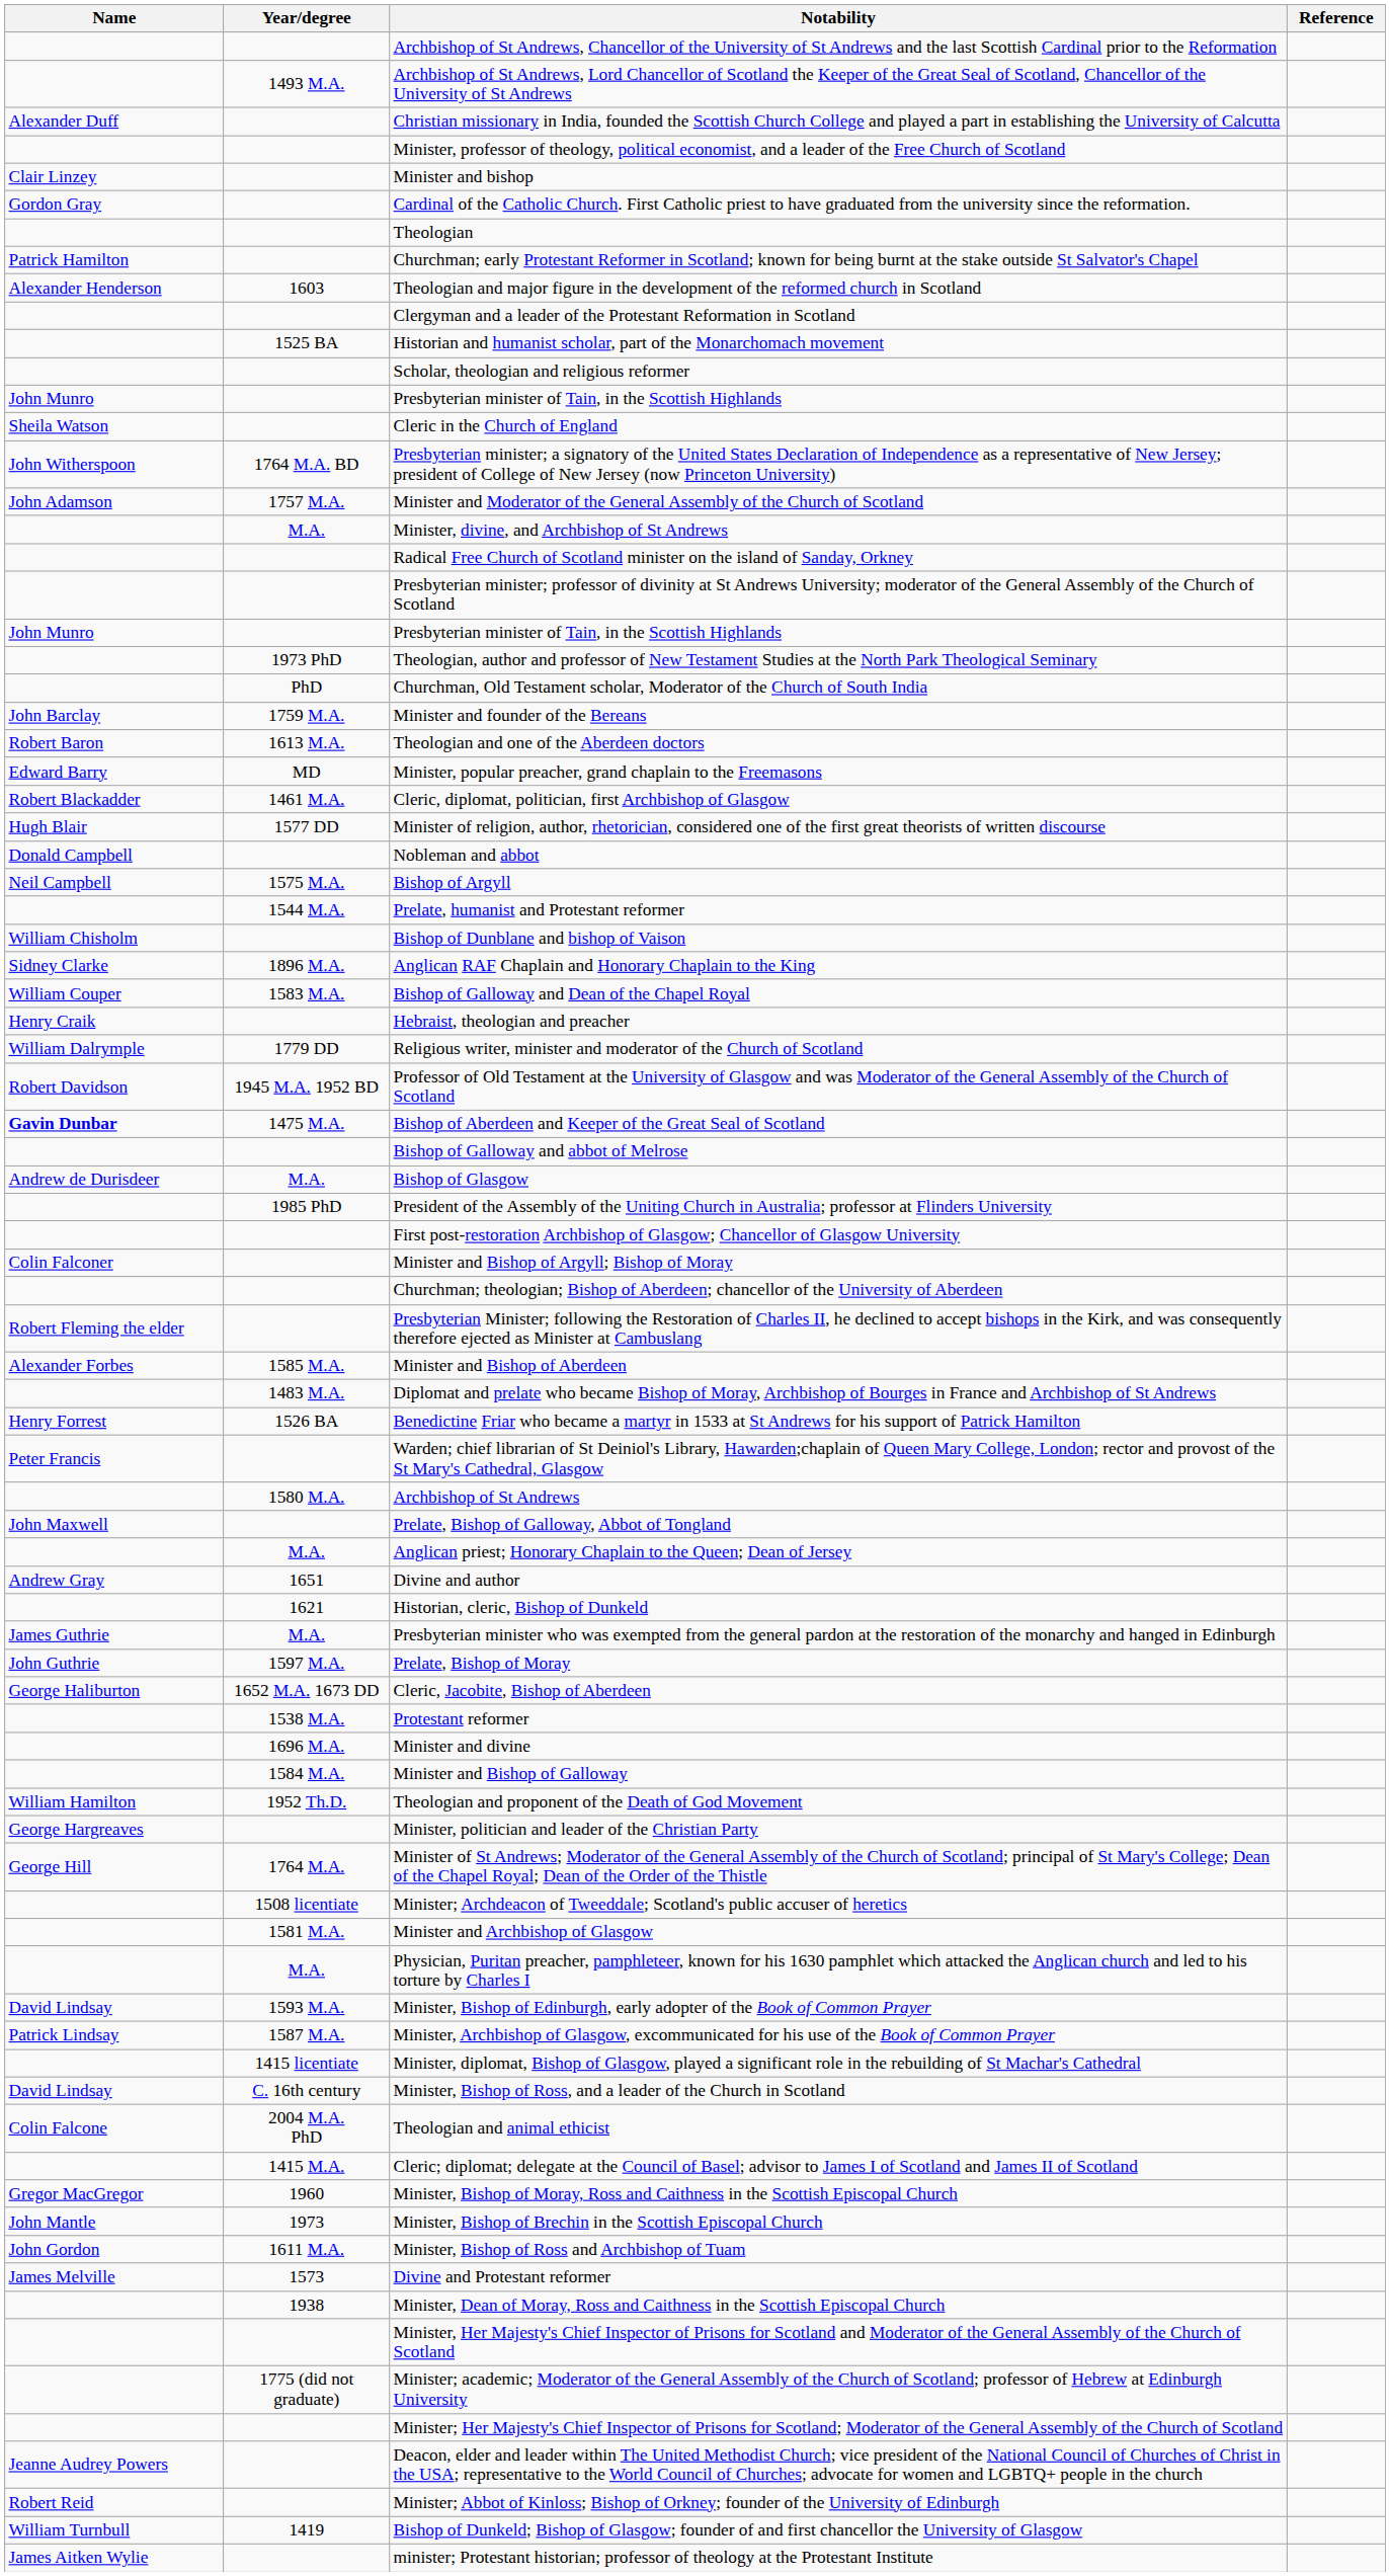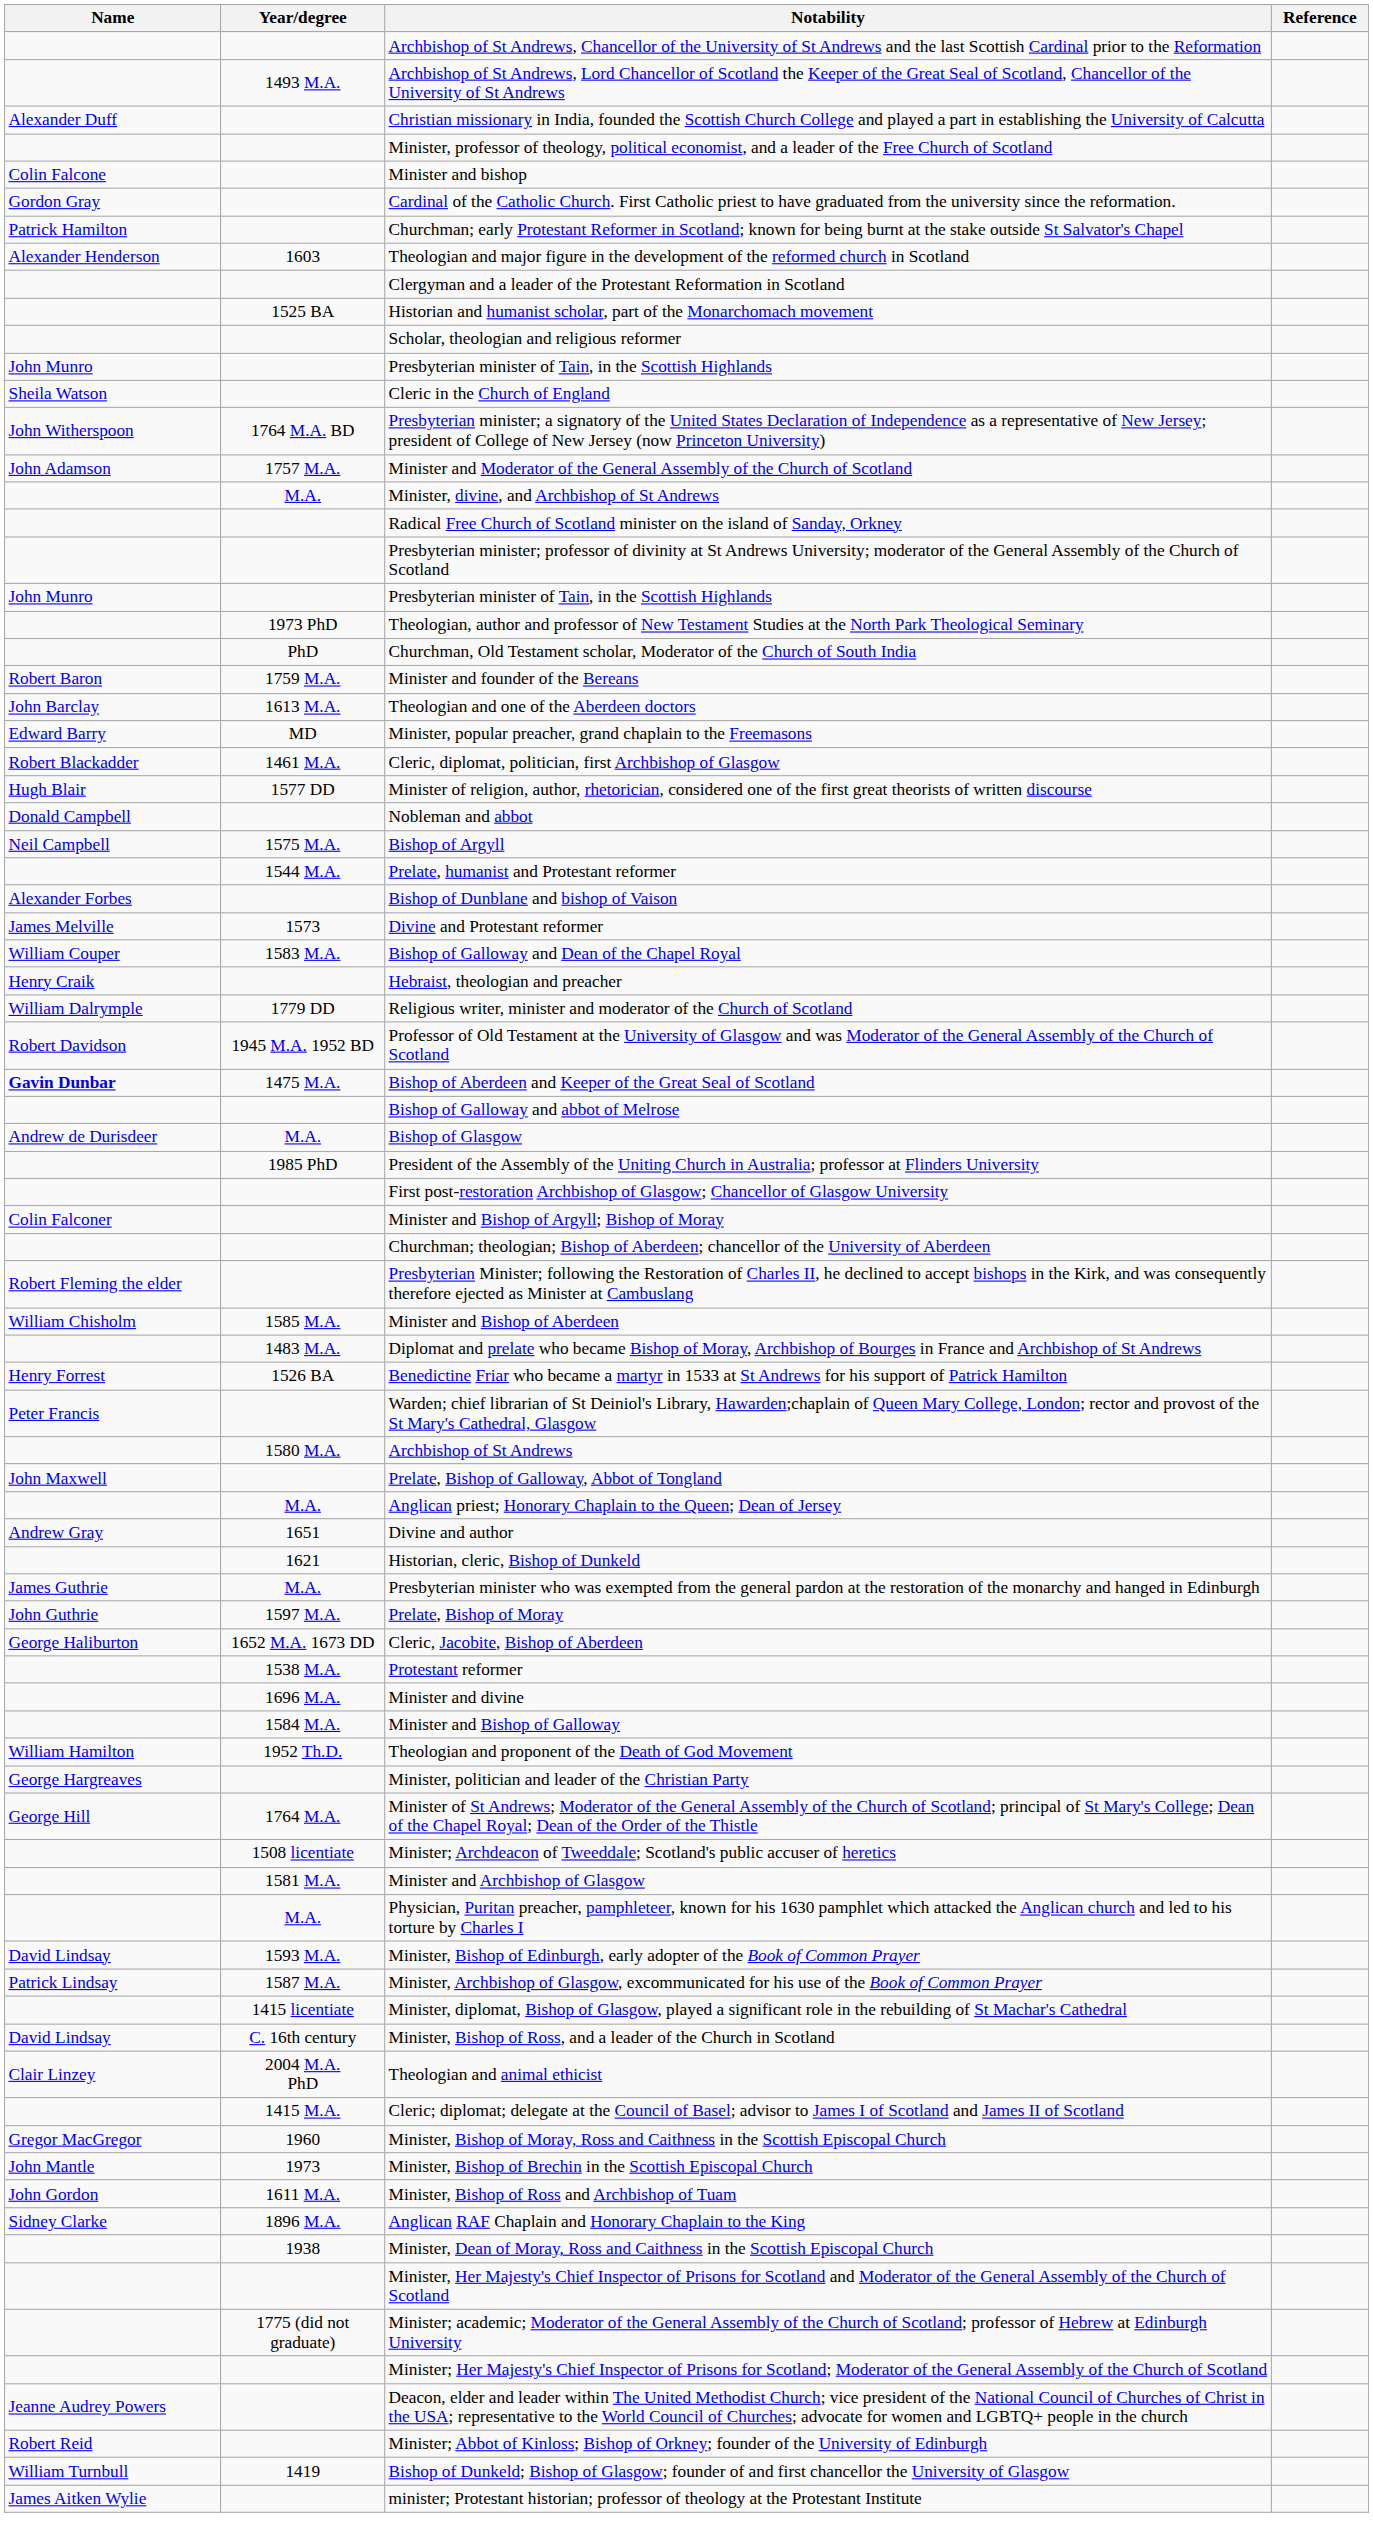Minister and bishop | Name: Clair Linzey -> Colin Falcone
- row: Theologian
Minister and founder of the Bereans | Name: John Barclay -> Robert Baron
Theologian and one of the Aberdeen doctors | Name: Robert Baron -> John Barclay
Bishop of Dunblane and bishop of Vaison | Name: William Chisholm -> Alexander Forbes
rows swapped: Anglican RAF Chaplain and Honorary Chaplain to the King <-> Divine and Protestant reformer
Minister and Bishop of Aberdeen | Name: Alexander Forbes -> William Chisholm
Theologian and animal ethicist | Name: Colin Falcone -> Clair Linzey
